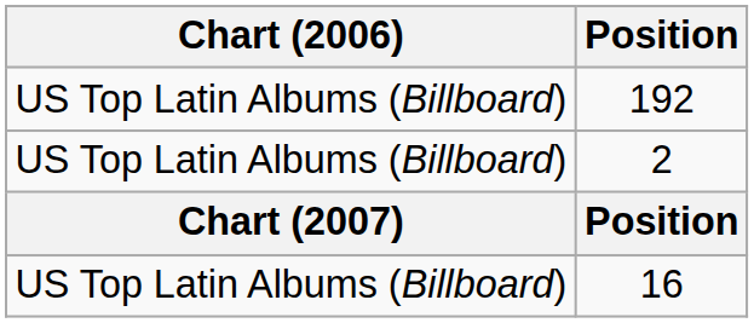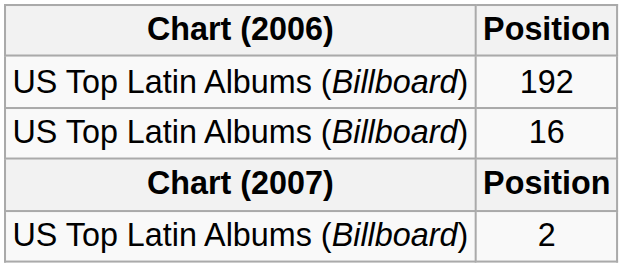rows swapped: 2 <-> 16
